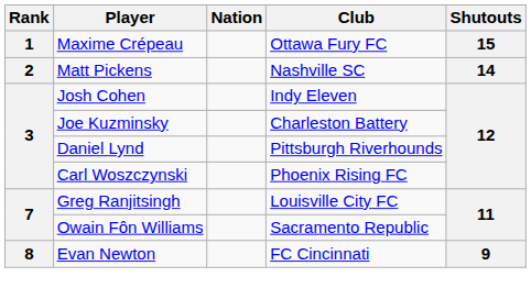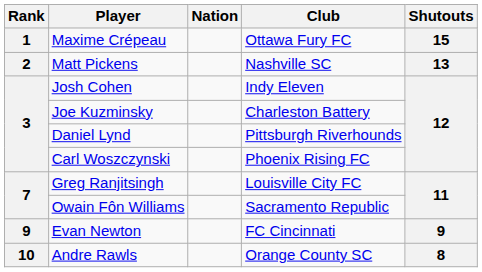Matt Pickens | Shutouts: 14 -> 13
Evan Newton | Rank: 8 -> 9
+ row: 10 | Andre Rawls | Orange County SC | 8
